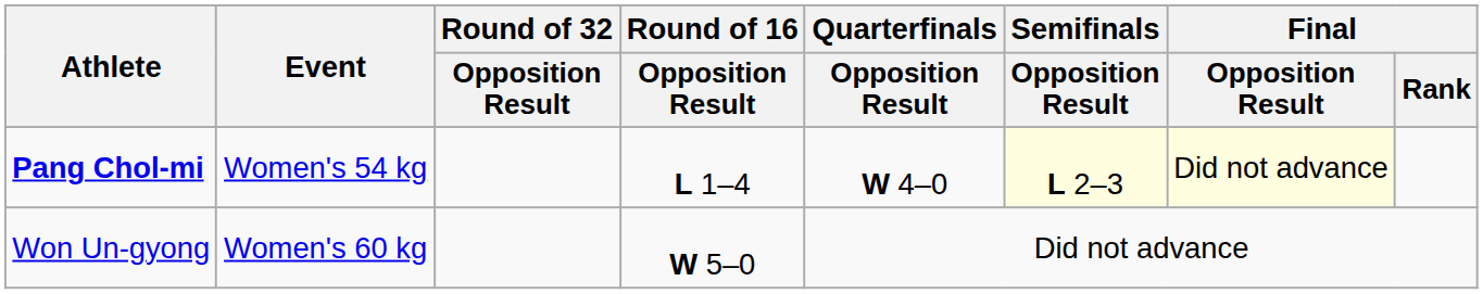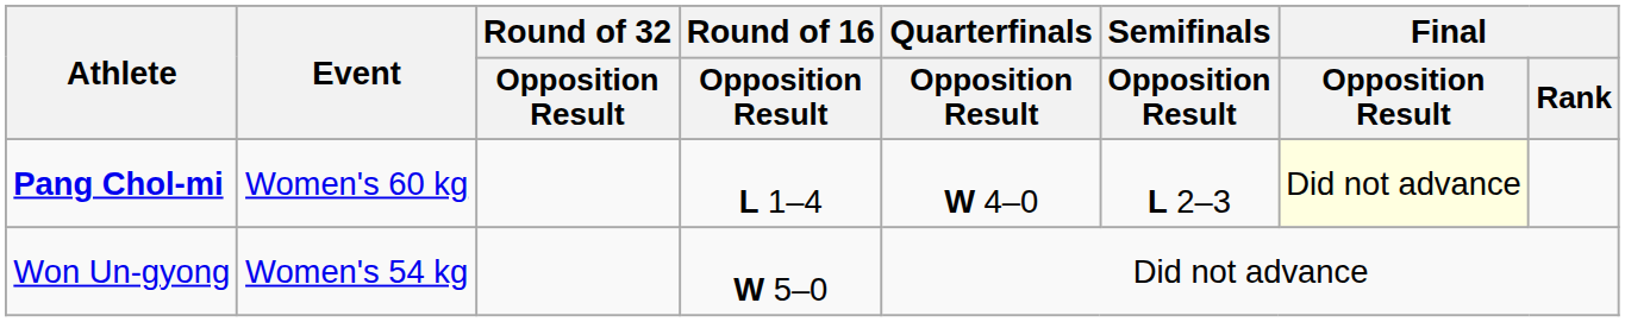Pang Chol-mi | Event: Women's 54 kg -> Women's 60 kg
Pang Chol-mi | Semifinals / Opposition Result: lightyellow background -> no background
Won Un-gyong | Event: Women's 60 kg -> Women's 54 kg
